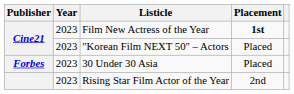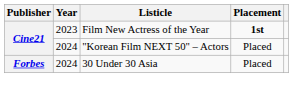"Korean Film NEXT 50" – Actors | Year: 2023 -> 2024
30 Under 30 Asia | Year: 2023 -> 2024
- row: 2023 | Rising Star Film Actor of the Year | 2nd
